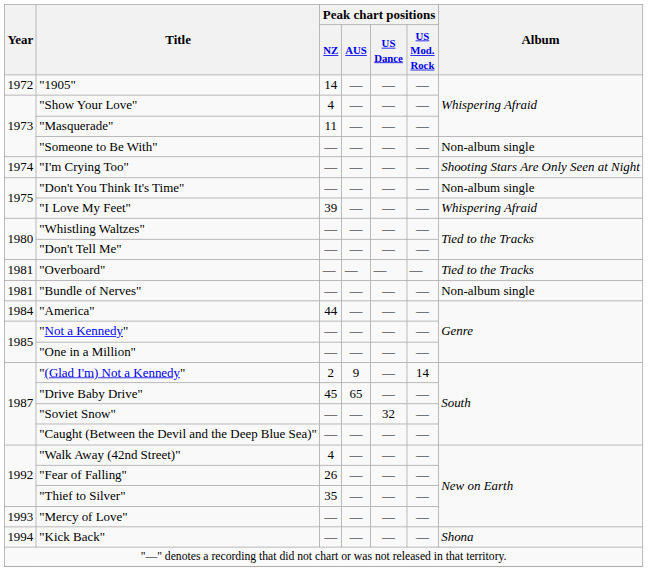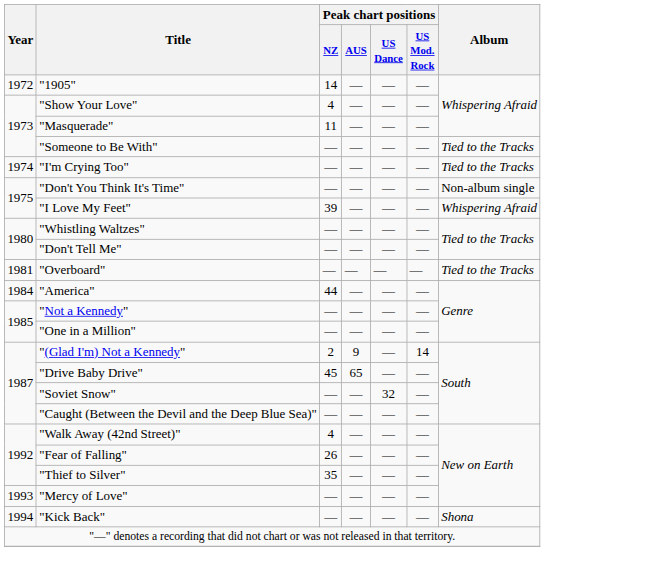"Someone to Be With" | Album: Non-album single -> Tied to the Tracks
"I'm Crying Too" | Album: Shooting Stars Are Only Seen at Night -> Tied to the Tracks
- row: 1981 | "Bundle of Nerves" | — | — | — | — | Non-album single
